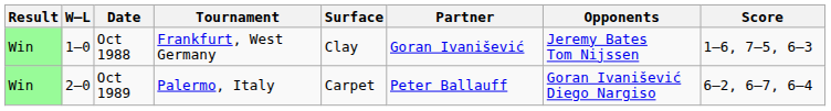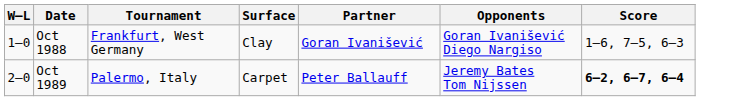- column: Result | Win | Win
Oct 1988 | Opponents: Jeremy Bates Tom Nijssen -> Goran Ivanišević Diego Nargiso
Oct 1989 | Opponents: Goran Ivanišević Diego Nargiso -> Jeremy Bates Tom Nijssen
Oct 1989 | Score: normal -> bold
